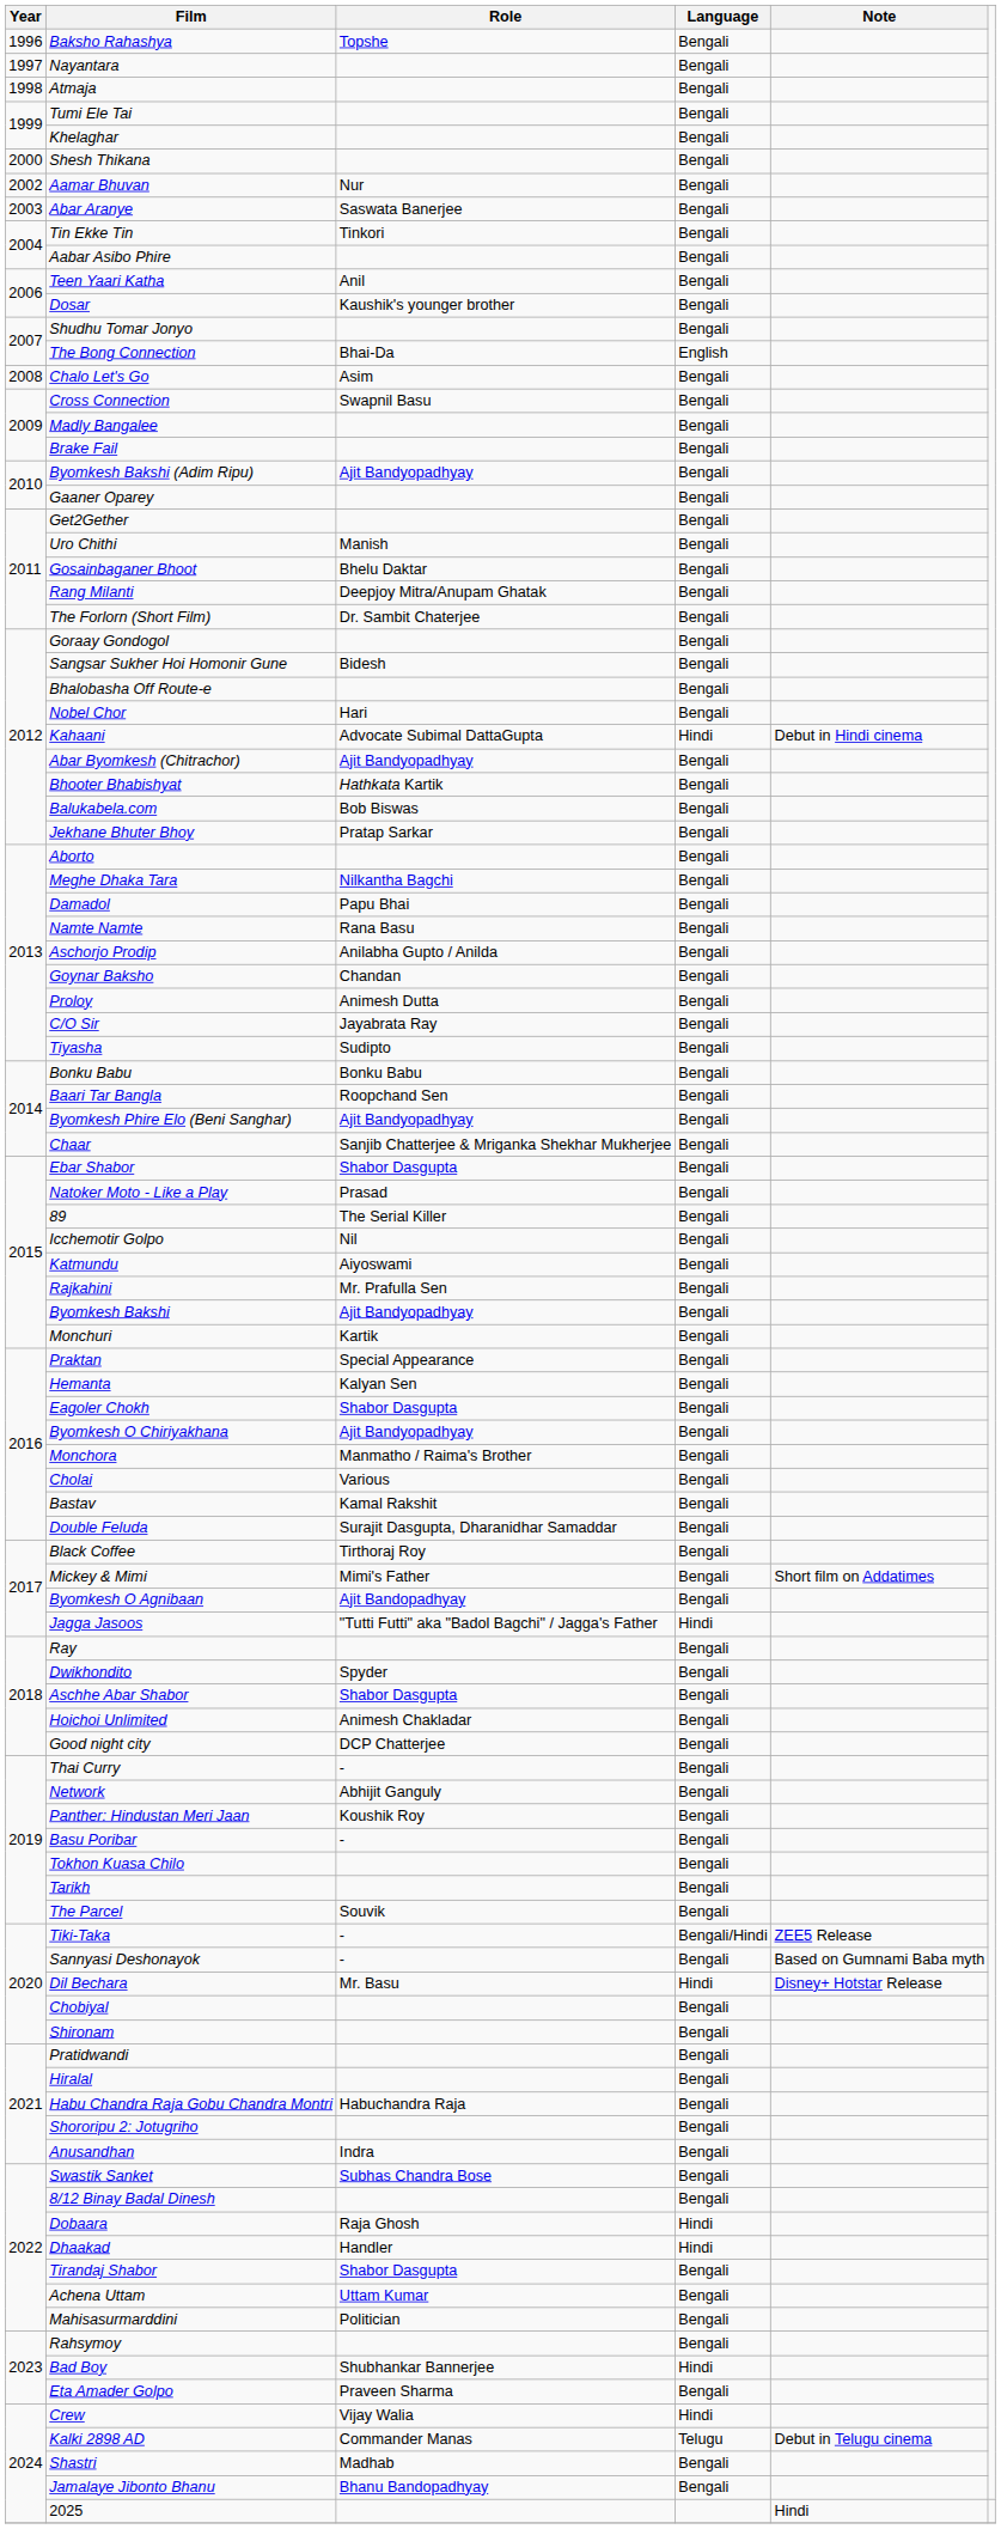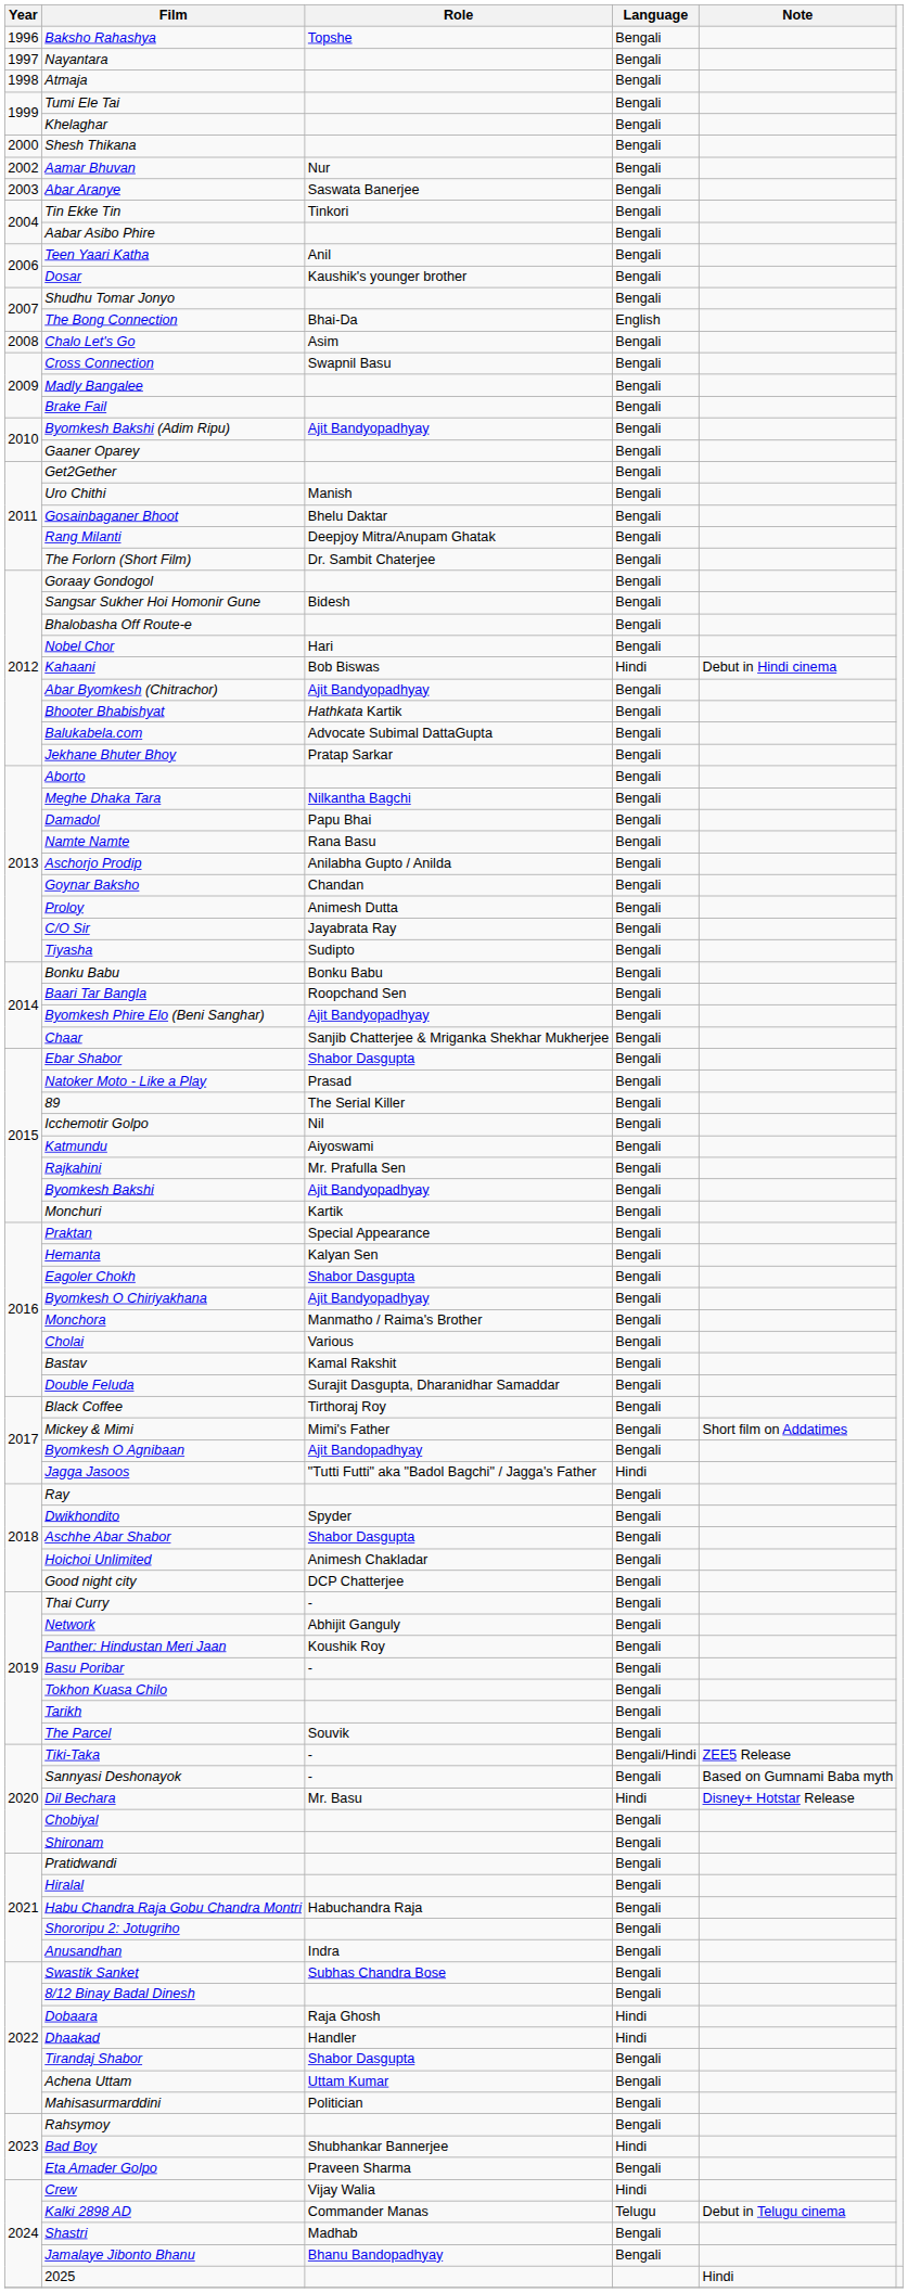Kahaani | Role: Advocate Subimal DattaGupta -> Bob Biswas
Balukabela.com | Role: Bob Biswas -> Advocate Subimal DattaGupta
